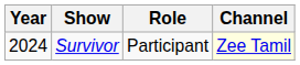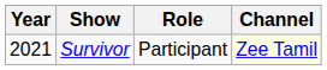Survivor | Year: 2024 -> 2021
